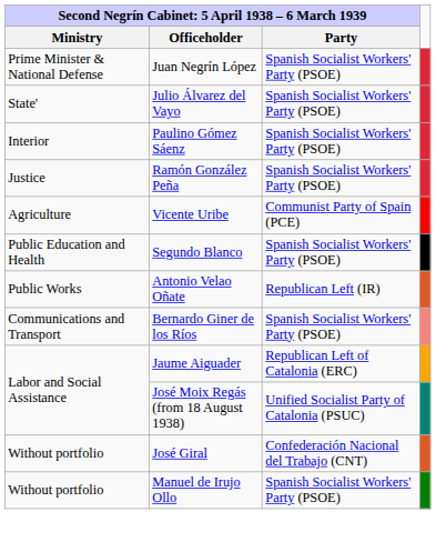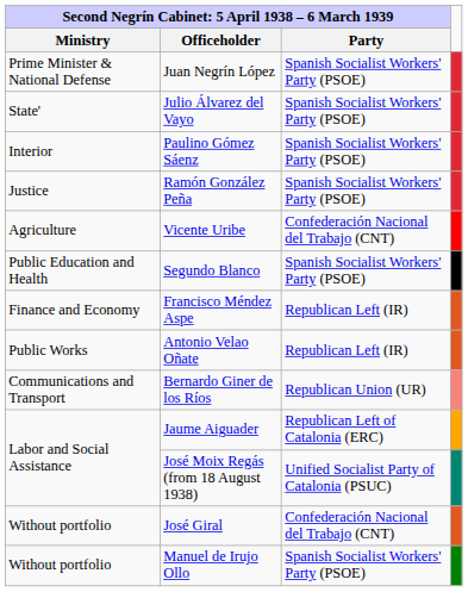Vicente Uribe | column 3: Communist Party of Spain (PCE) -> Confederación Nacional del Trabajo (CNT)
+ row: Finance and Economy | Francisco Méndez Aspe | Republican Left (IR)
Bernardo Giner de los Ríos | column 3: Spanish Socialist Workers' Party (PSOE) -> Republican Union (UR)
